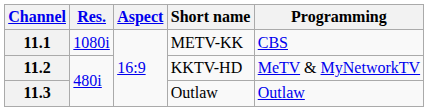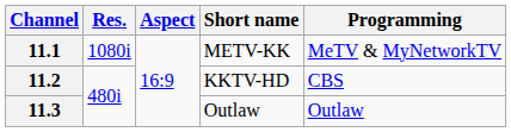11.1 | Programming: CBS -> MeTV & MyNetworkTV
11.2 | Programming: MeTV & MyNetworkTV -> CBS
